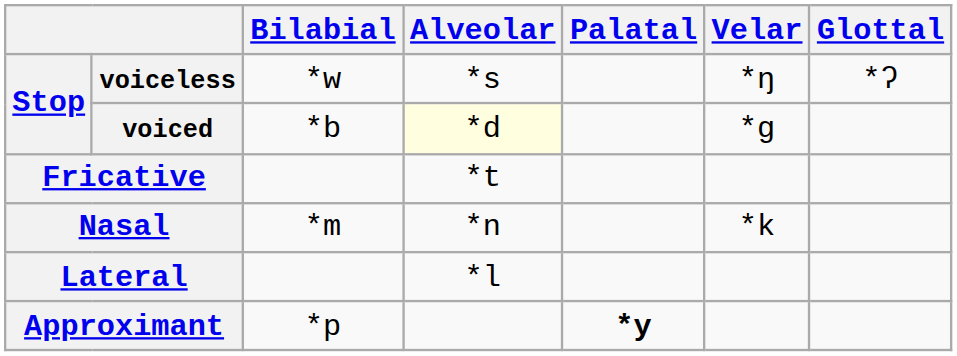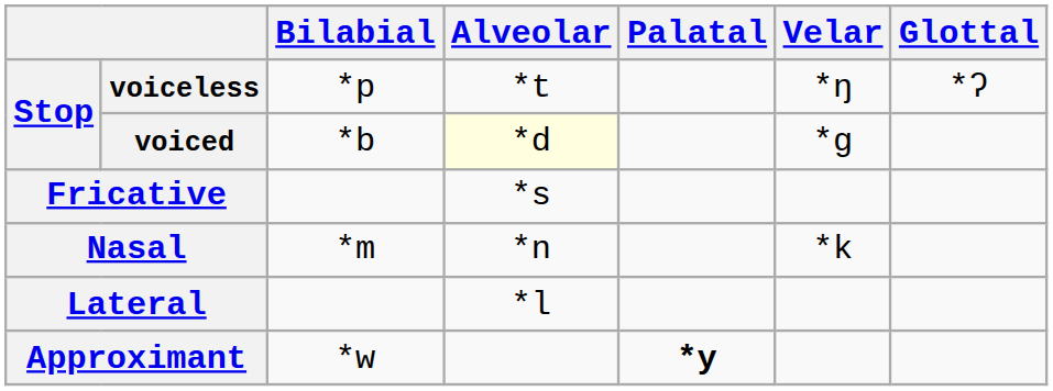voiceless | Bilabial: *w -> *p
voiceless | Alveolar: *s -> *t
Fricative | Alveolar: *t -> *s
Approximant | Bilabial: *p -> *w
